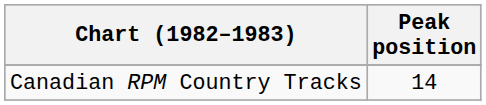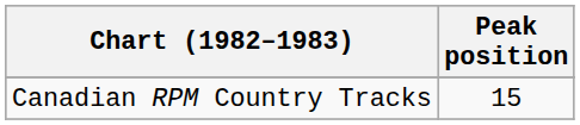Canadian RPM Country Tracks | Peak position: 14 -> 15
